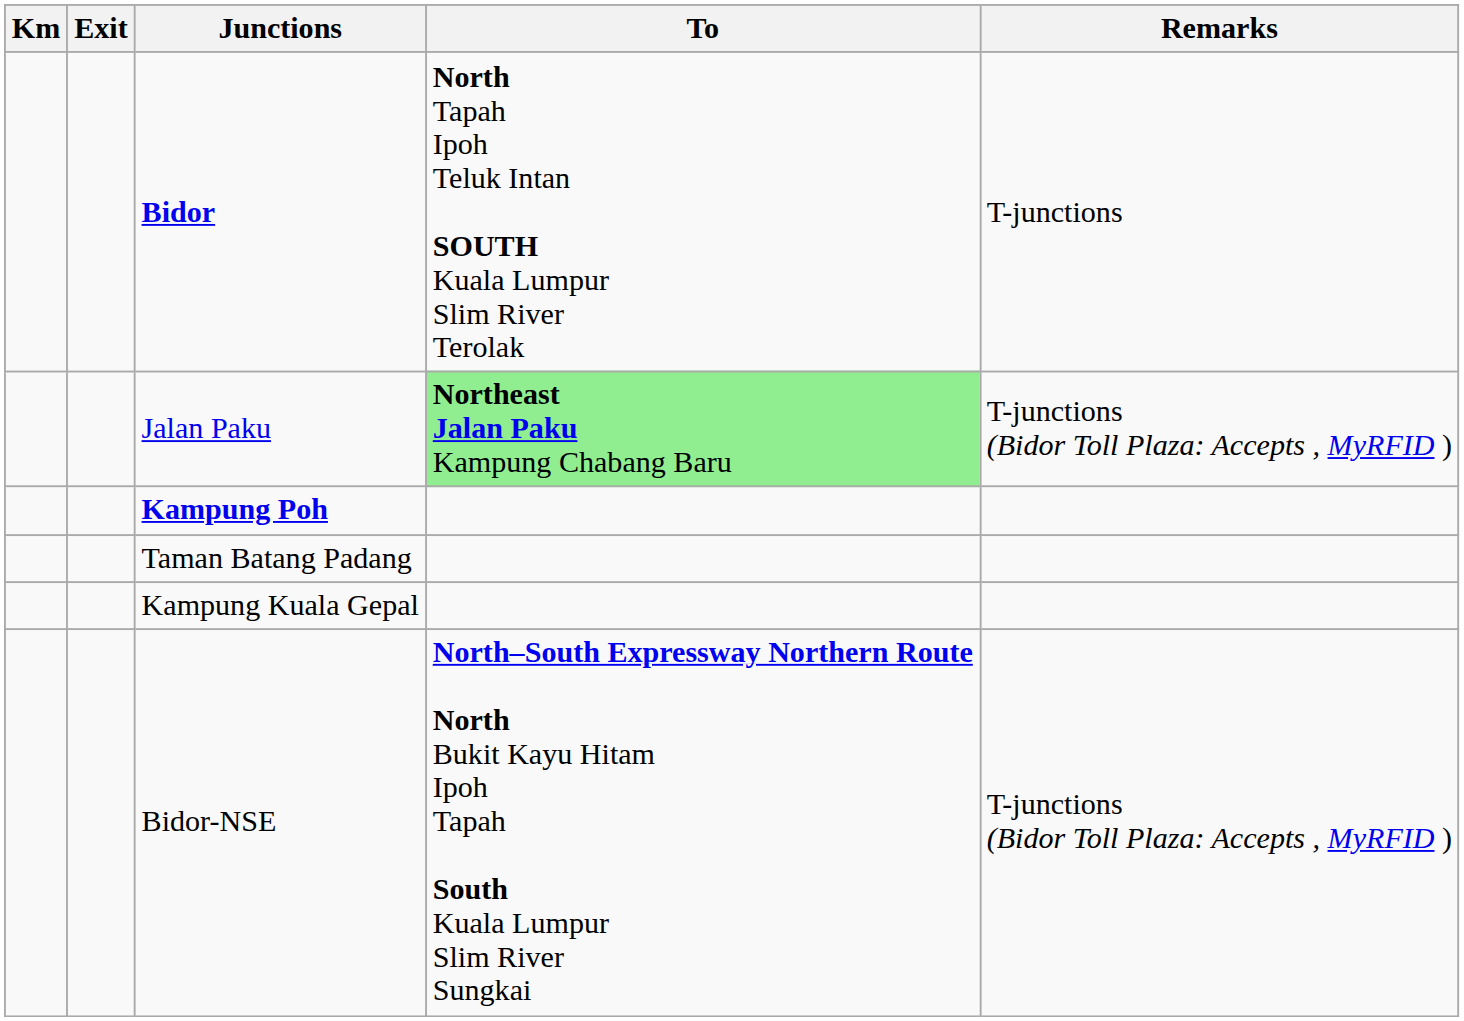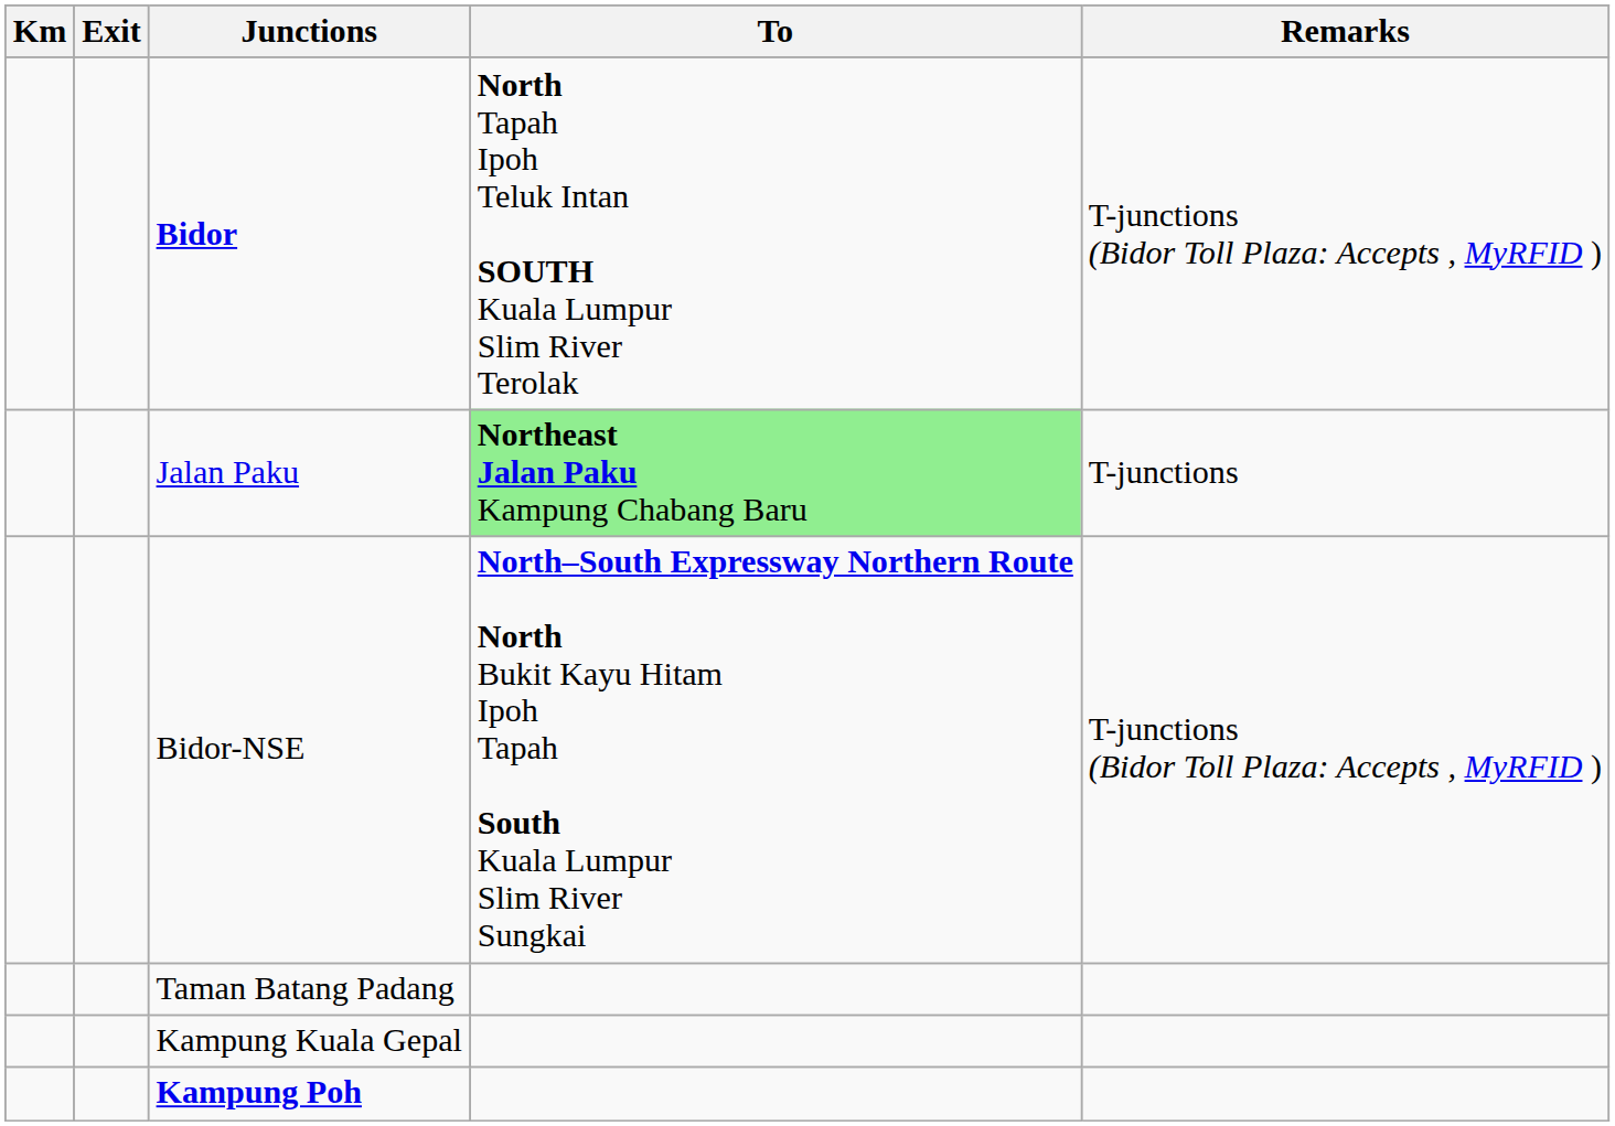Bidor | Remarks: T-junctions -> T-junctions (Bidor Toll Plaza: Accepts , MyRFID )
Jalan Paku | Remarks: T-junctions (Bidor Toll Plaza: Accepts , MyRFID ) -> T-junctions
rows swapped: Bidor-NSE <-> Kampung Poh
